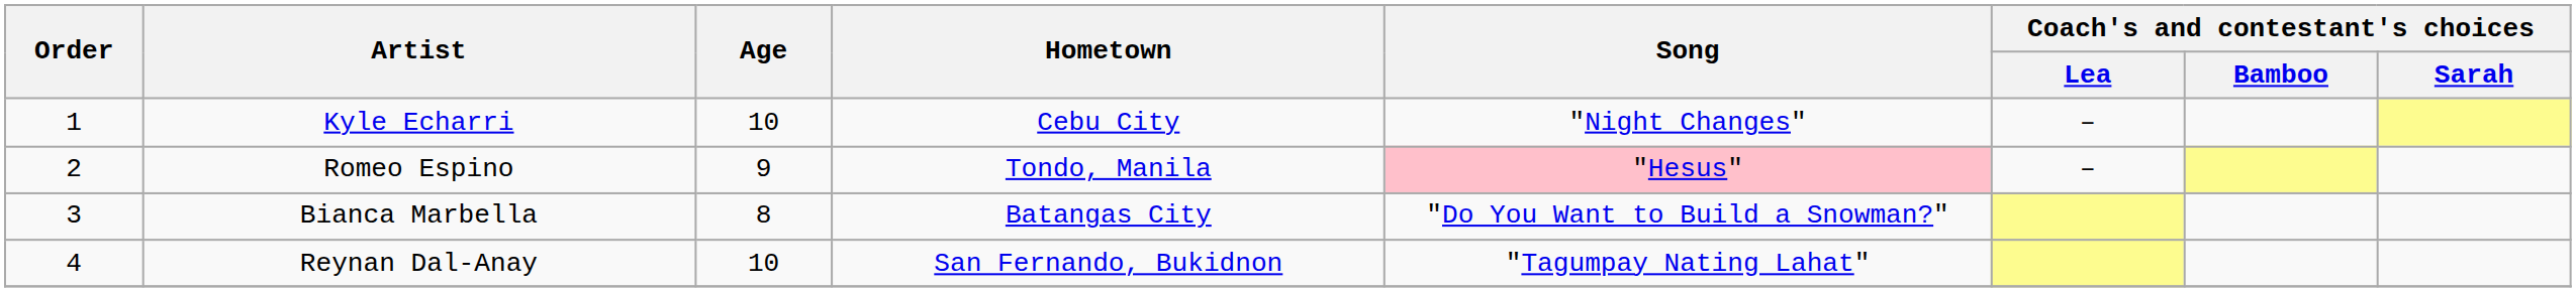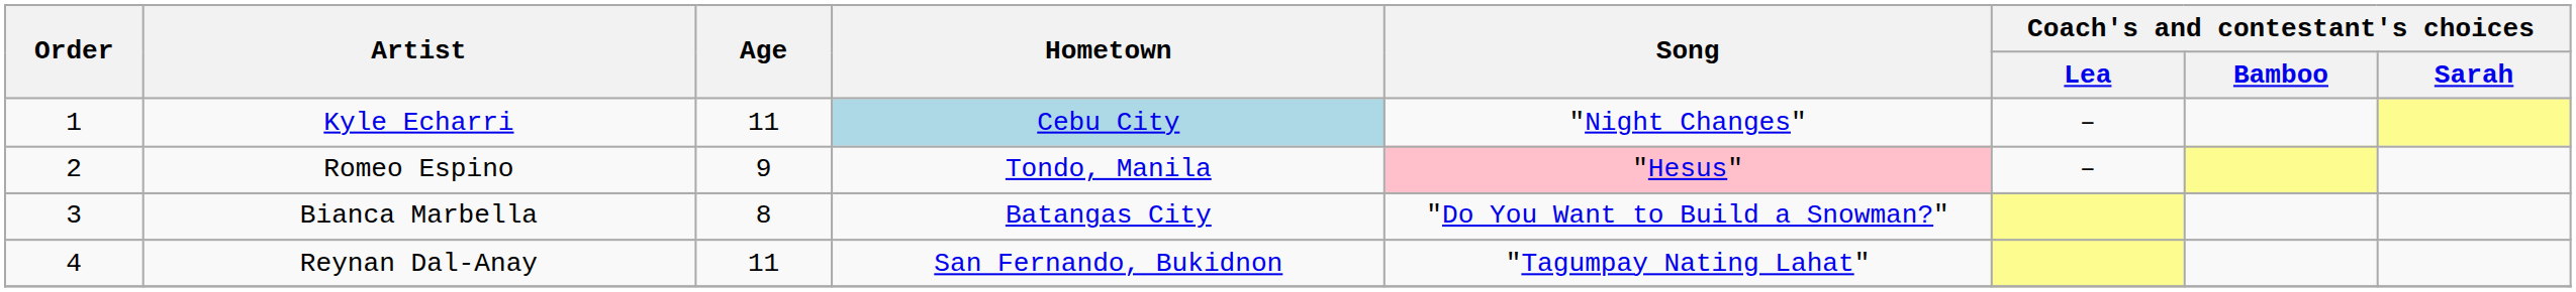Kyle Echarri | Age: 10 -> 11
Kyle Echarri | Hometown: no background -> lightblue background
Reynan Dal-Anay | Age: 10 -> 11
